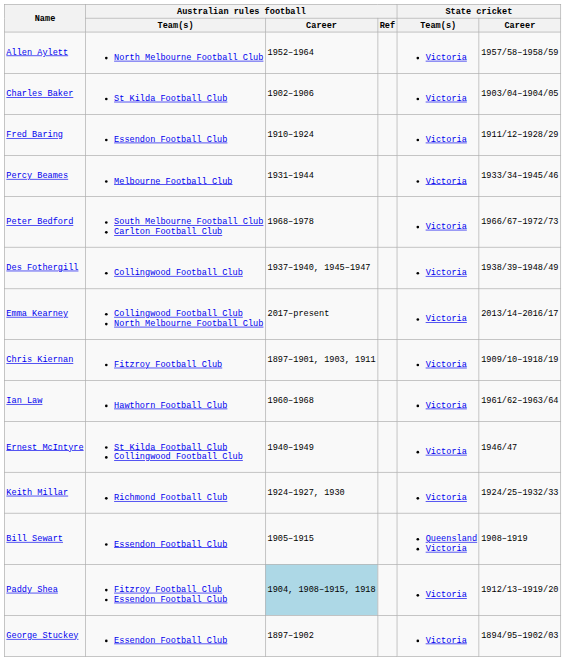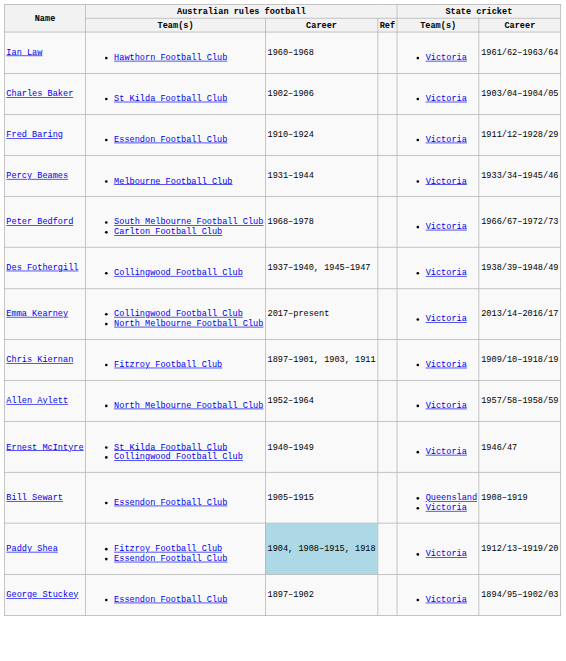rows swapped: Allen Aylett <-> Ian Law
- row: Keith Millar | Richmond Football Club | 1924–1927, 1930 | Victoria | 1924/25–1932/33
